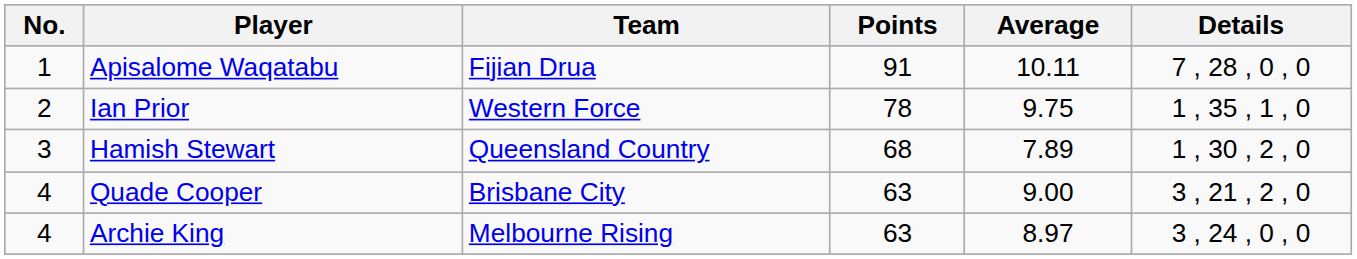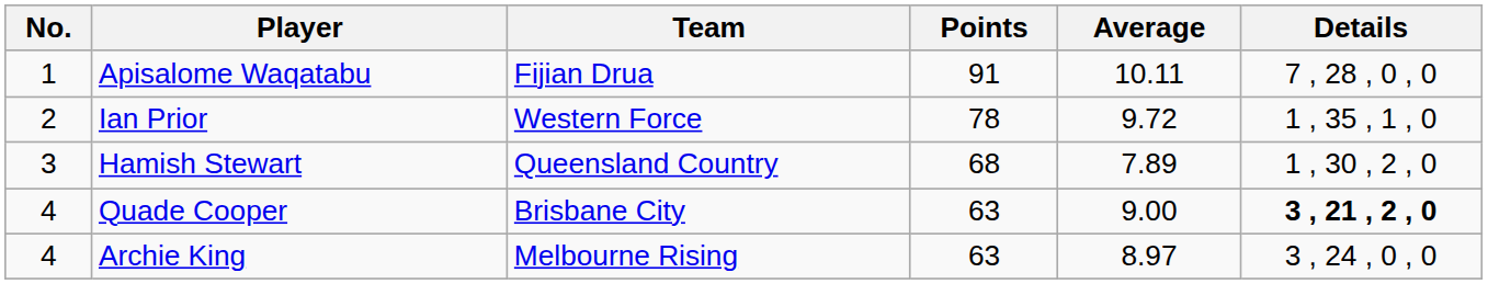Ian Prior | Average: 9.75 -> 9.72
Quade Cooper | Details: normal -> bold
